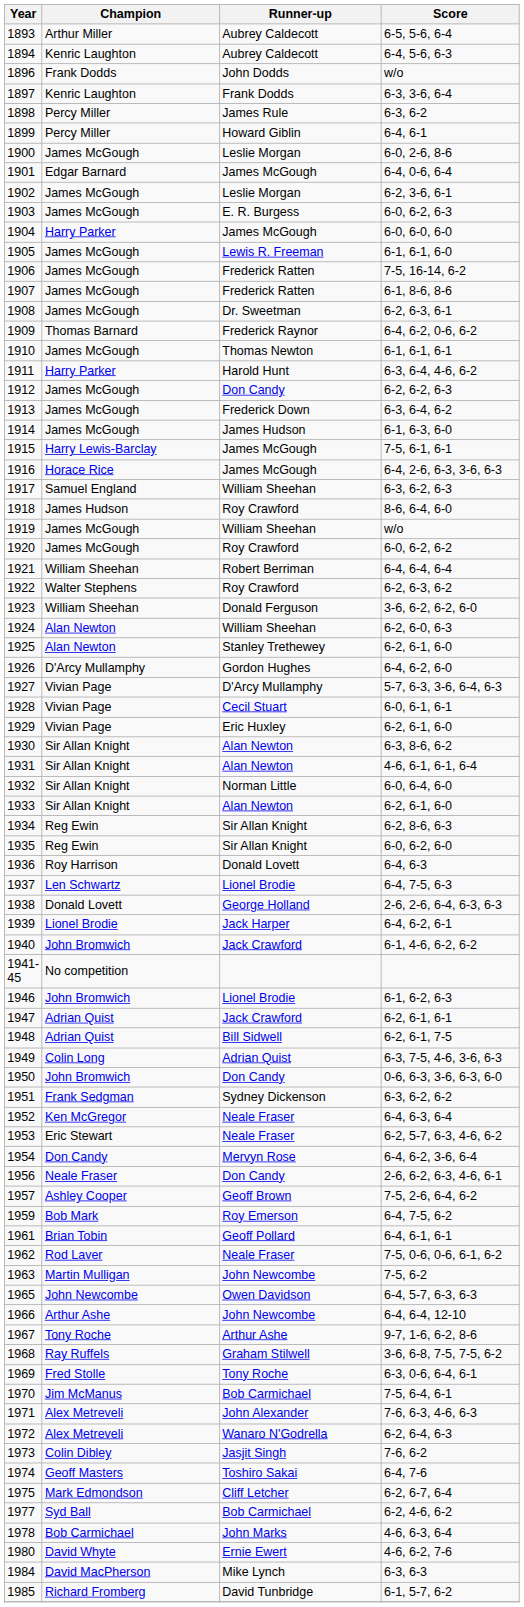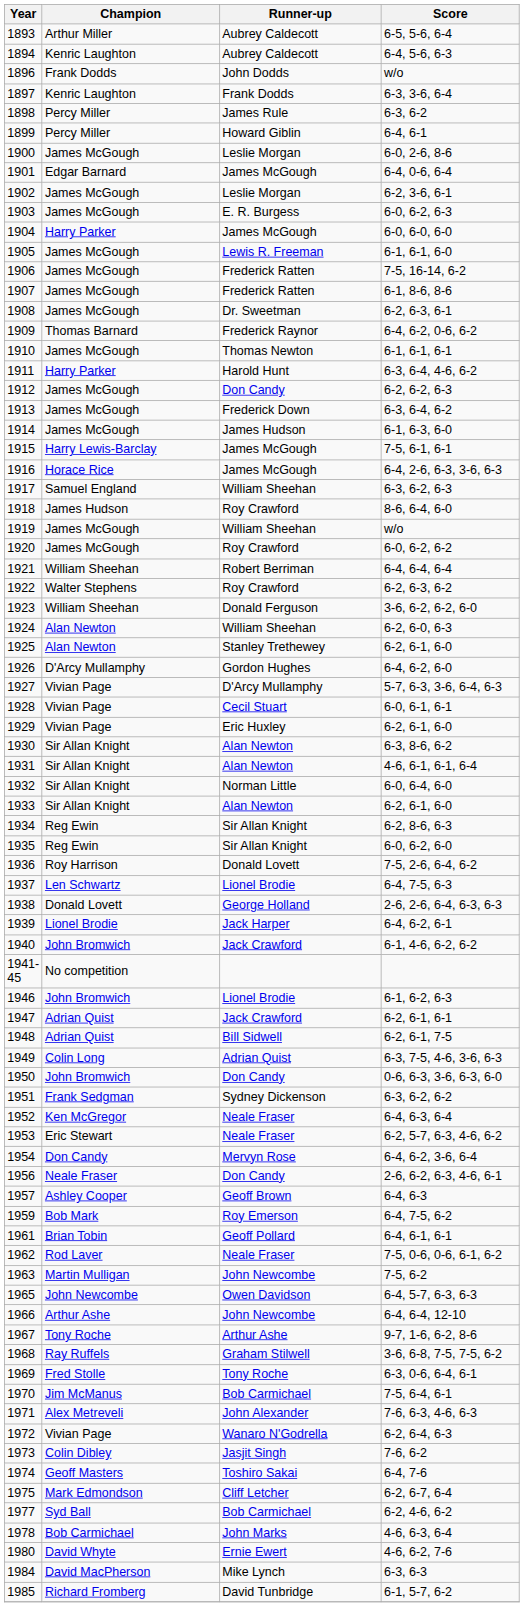1936 | Score: 6-4, 6-3 -> 7-5, 2-6, 6-4, 6-2
1957 | Score: 7-5, 2-6, 6-4, 6-2 -> 6-4, 6-3
1972 | Champion: Alex Metreveli -> Vivian Page
